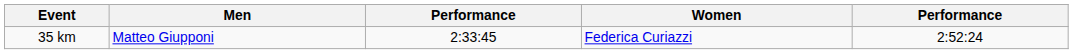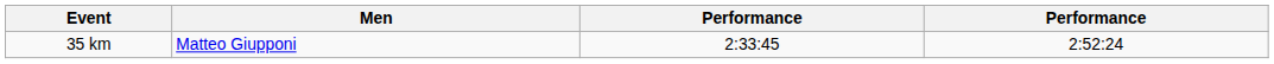- column: Women | Federica Curiazzi
